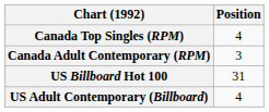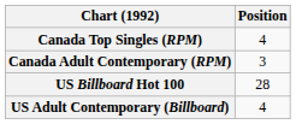US Billboard Hot 100 | Position: 31 -> 28
